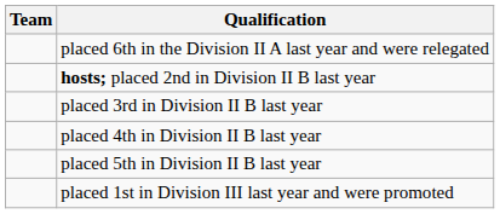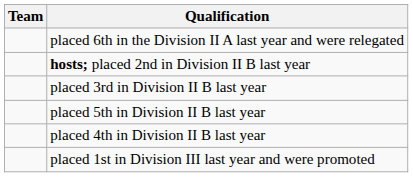rows swapped: placed 4th in Division II B last year <-> placed 5th in Division II B last year
